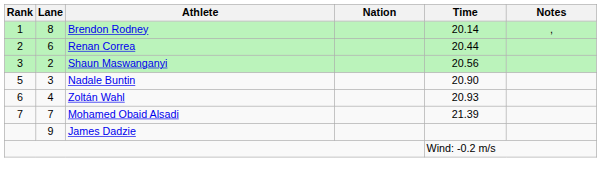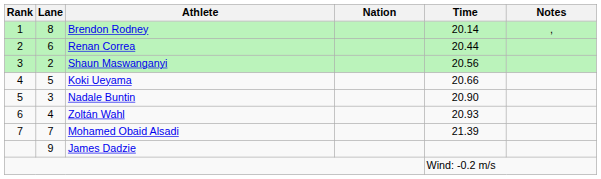+ row: 4 | 5 | Koki Ueyama | 20.66
